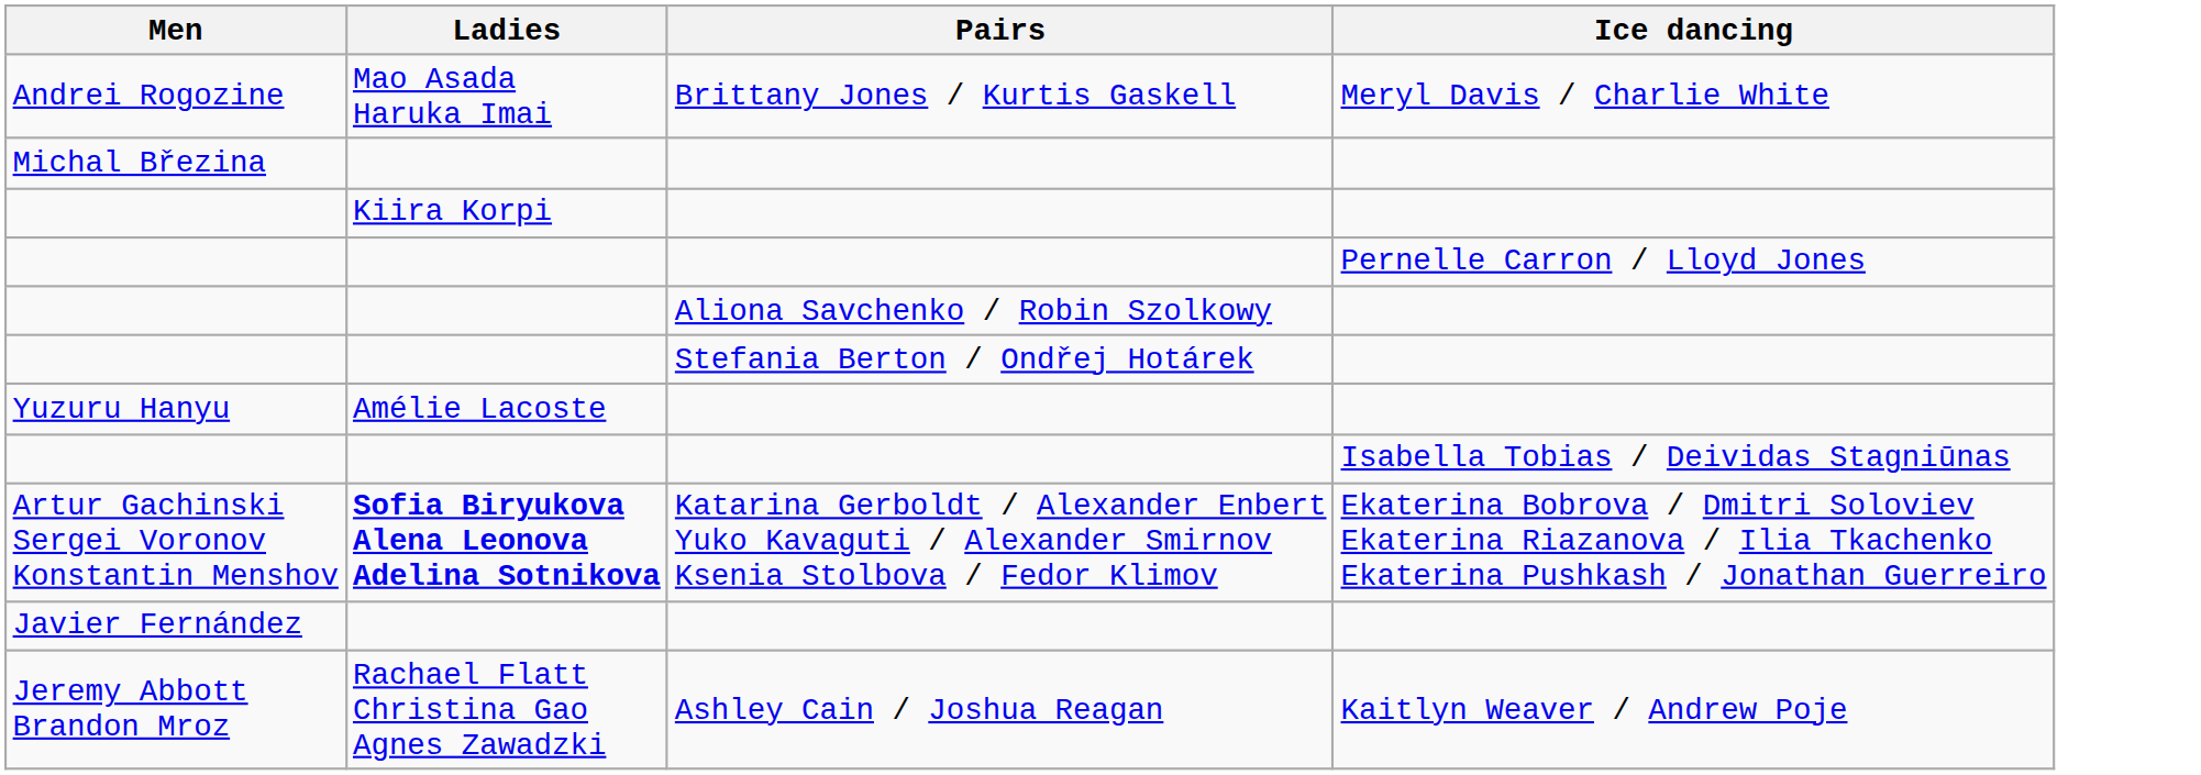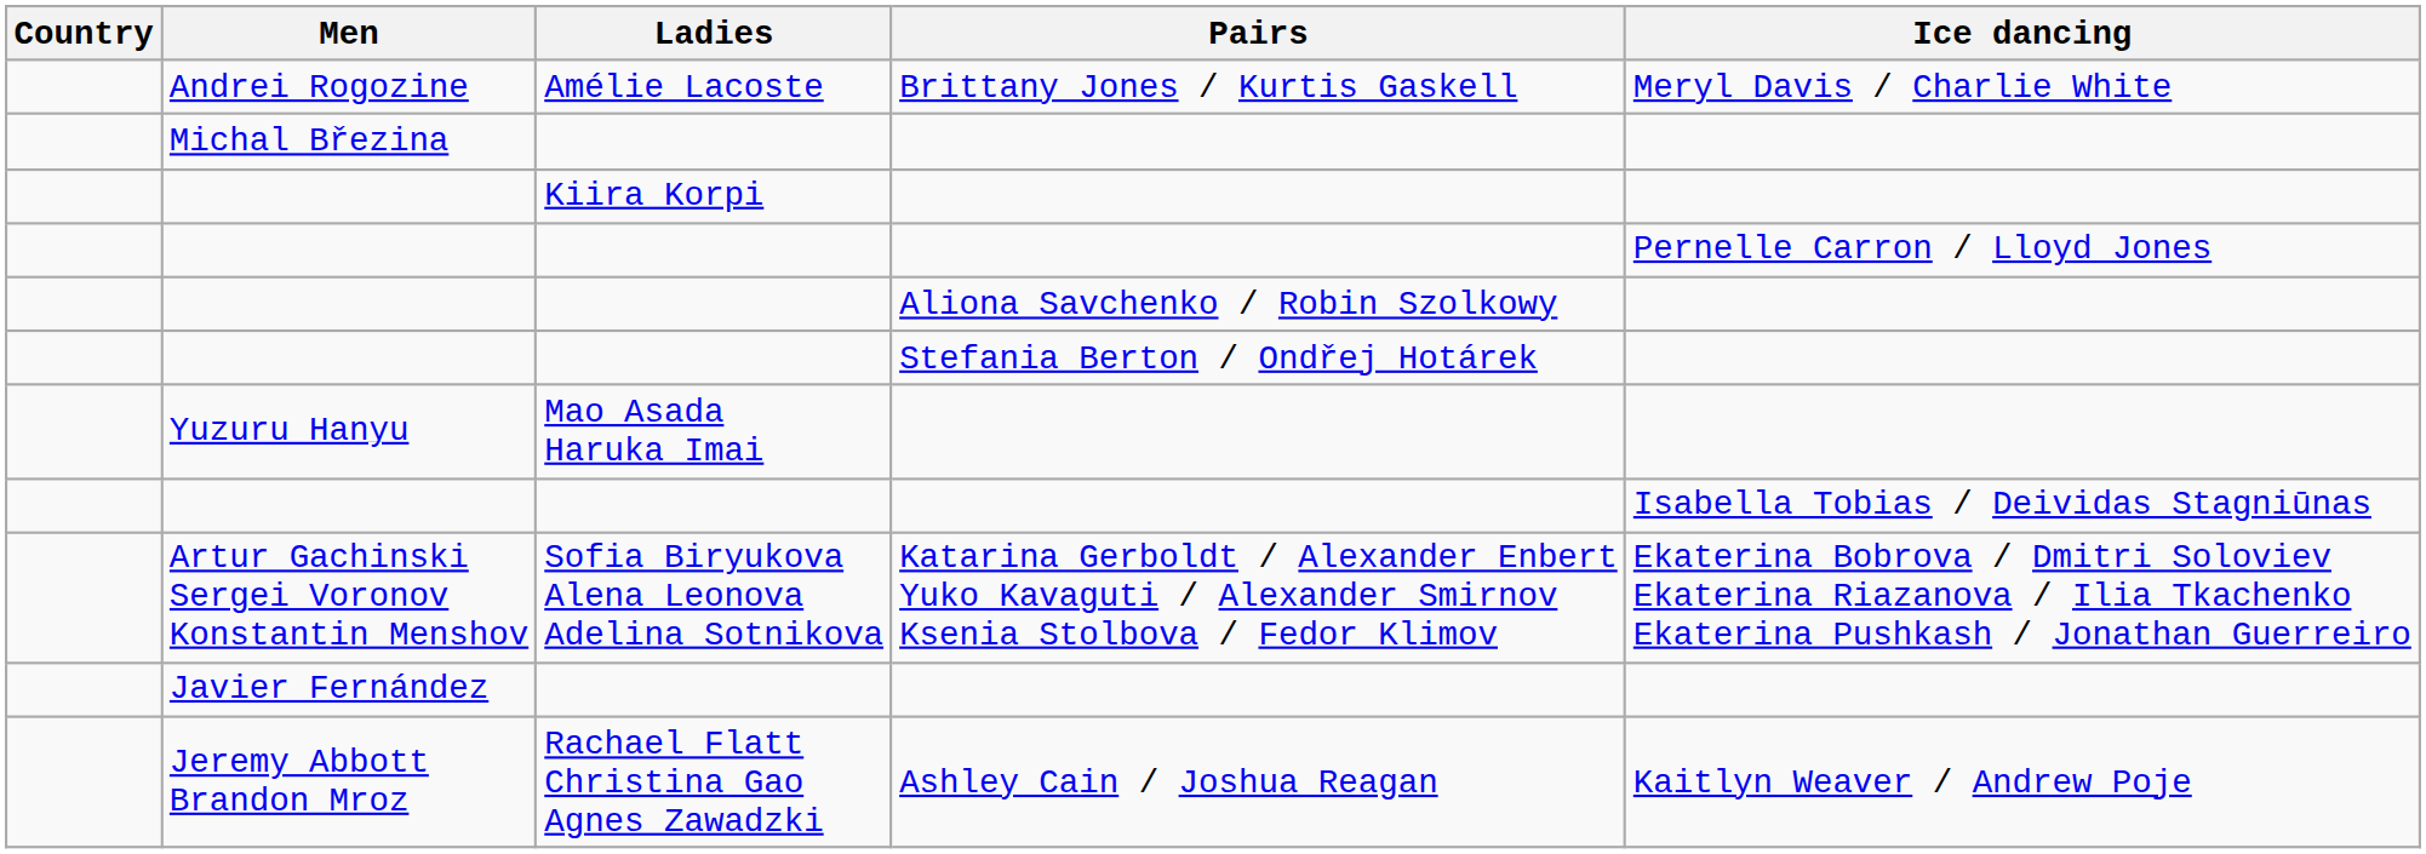+ column: Country
Andrei Rogozine | Ladies: Mao Asada Haruka Imai -> Amélie Lacoste
Yuzuru Hanyu | Ladies: Amélie Lacoste -> Mao Asada Haruka Imai
Artur Gachinski Sergei Voronov Konstantin Menshov | Ladies: bold -> normal
